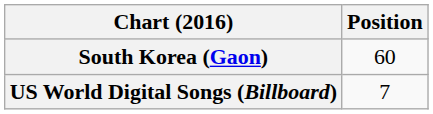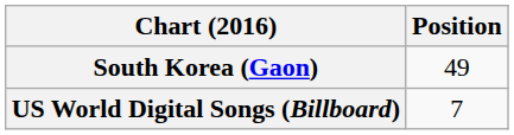South Korea (Gaon) | Position: 60 -> 49
